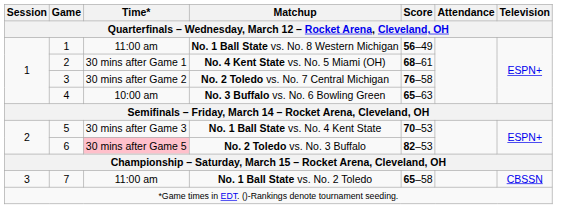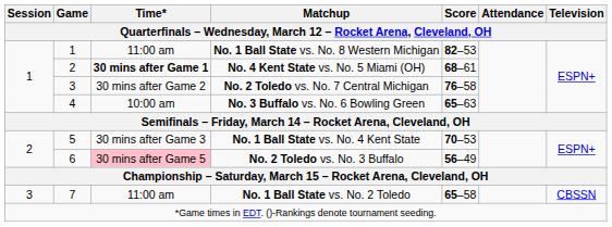No. 1 Ball State vs. No. 8 Western Michigan | Score: 56–49 -> 82–53
No. 4 Kent State vs. No. 5 Miami (OH) | Time*: normal -> bold
No. 2 Toledo vs. No. 3 Buffalo | Score: 82–53 -> 56–49
